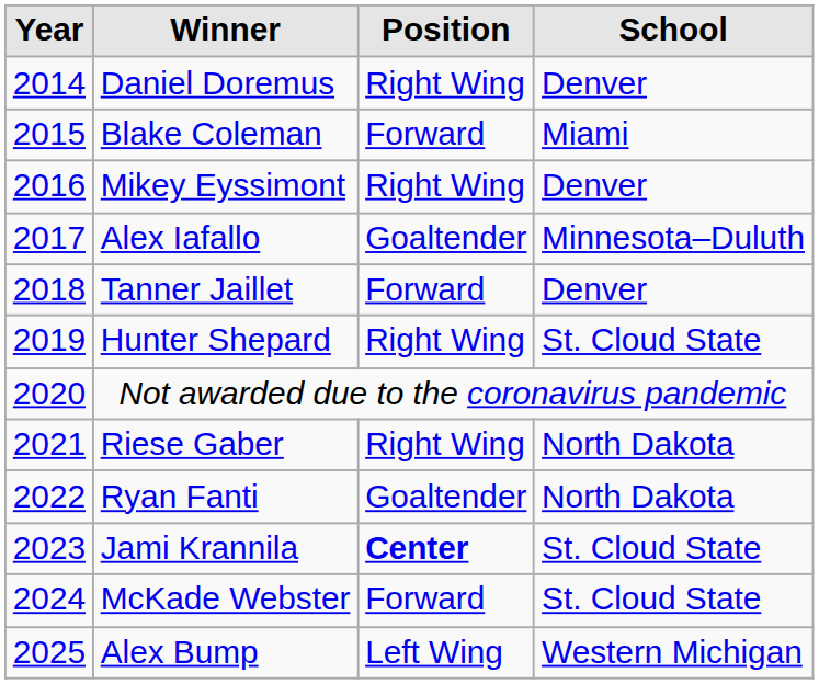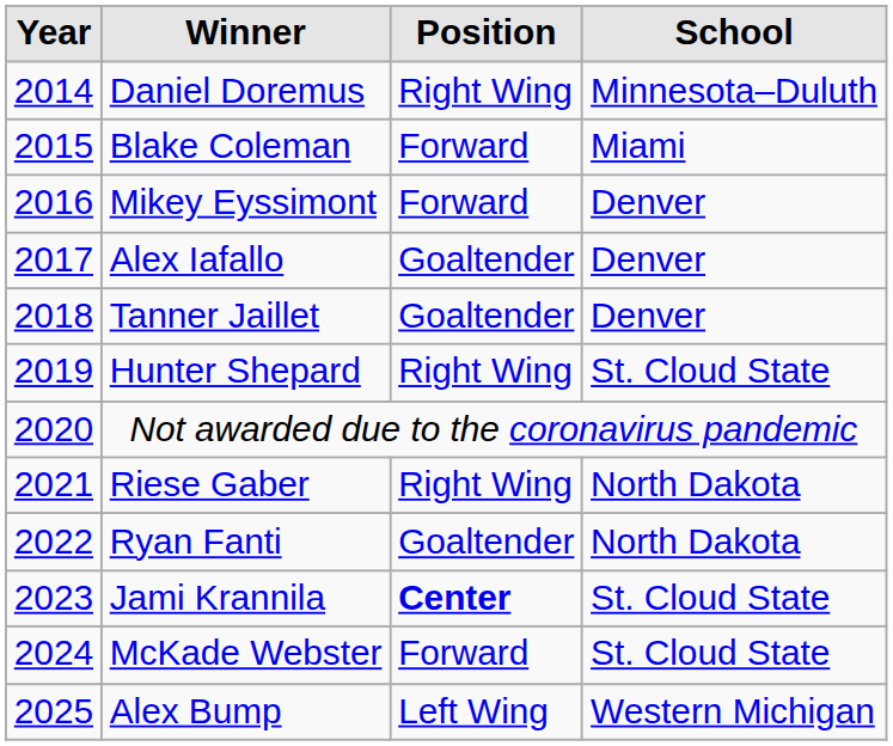Daniel Doremus | School: Denver -> Minnesota–Duluth
Mikey Eyssimont | Position: Right Wing -> Forward
Alex Iafallo | School: Minnesota–Duluth -> Denver
Tanner Jaillet | Position: Forward -> Goaltender
